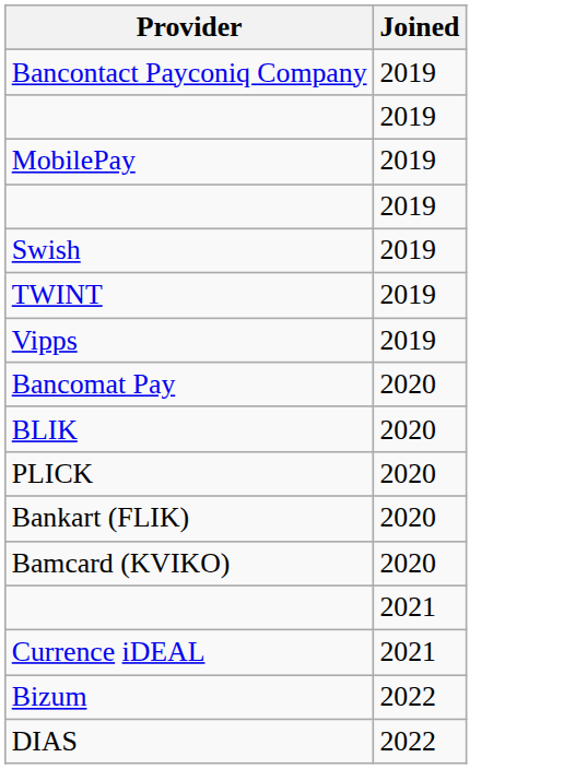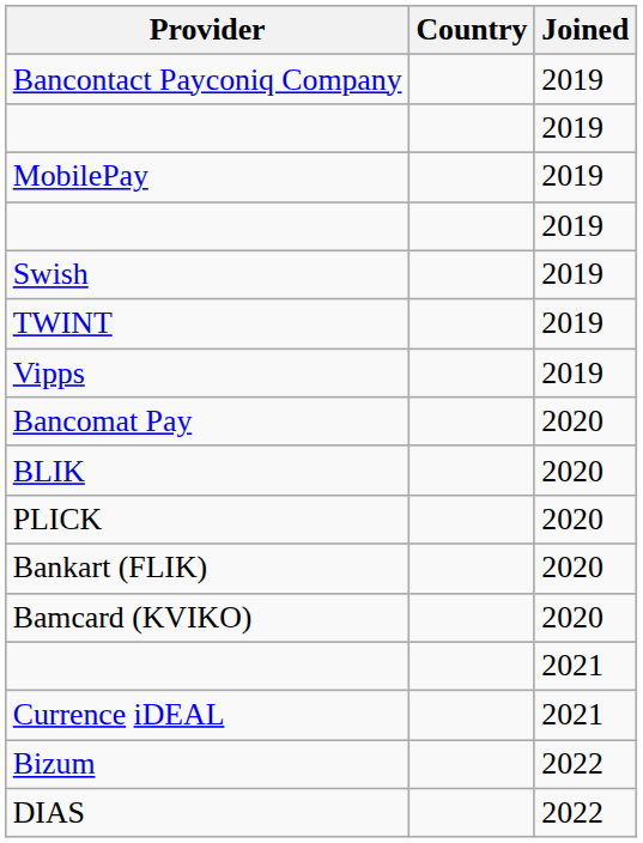+ column: Country
